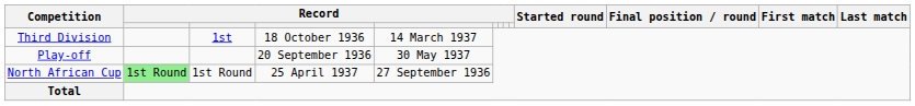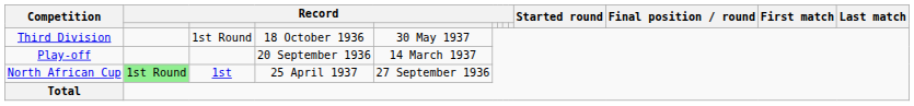Third Division | column 3: 1st -> 1st Round
Third Division | column 5: 14 March 1937 -> 30 May 1937
Play-off | column 5: 30 May 1937 -> 14 March 1937
North African Cup | column 3: 1st Round -> 1st
